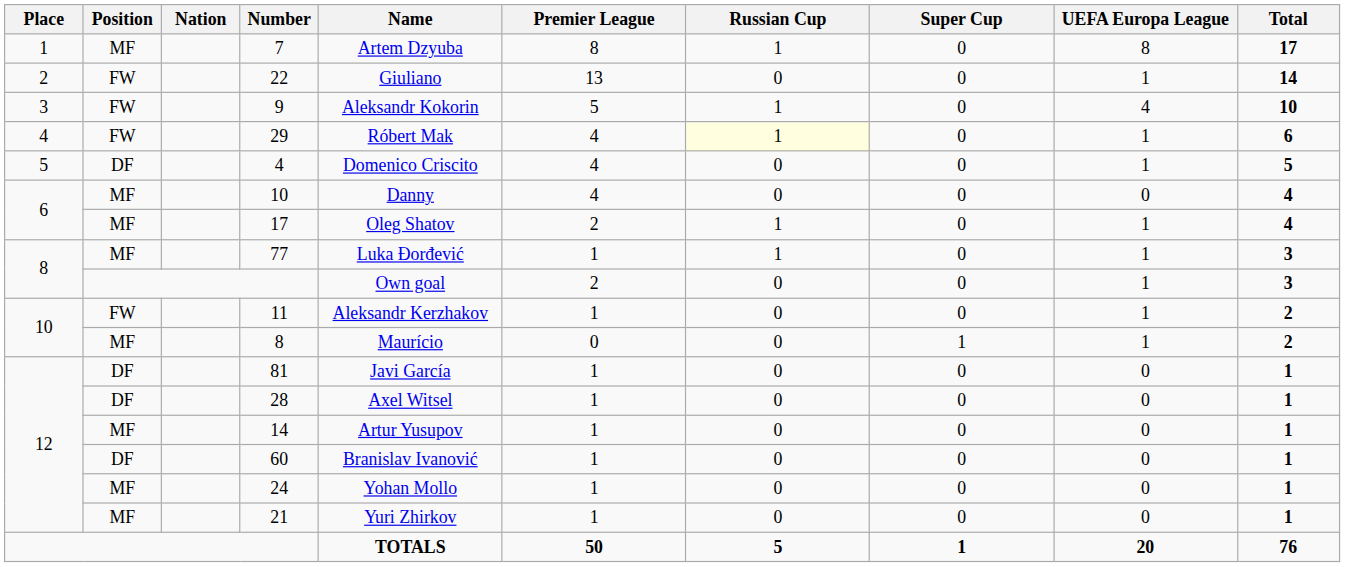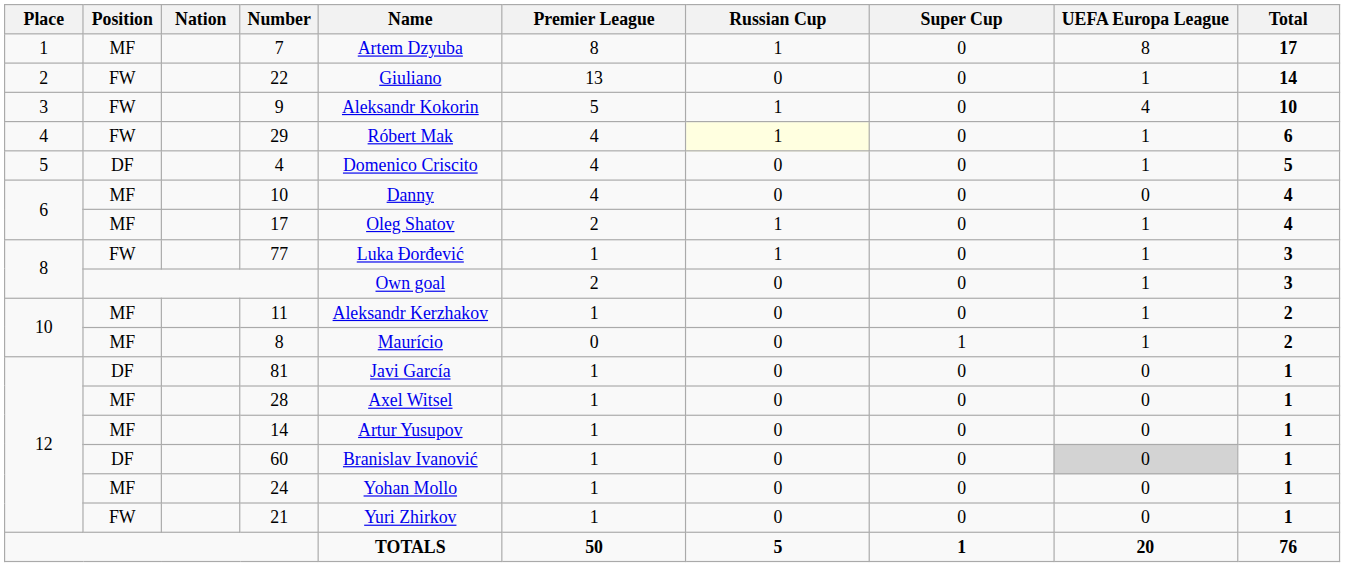77 | Position: MF -> FW
11 | Position: FW -> MF
28 | Position: DF -> MF
60 | UEFA Europa League: no background -> lightgrey background
21 | Position: MF -> FW
